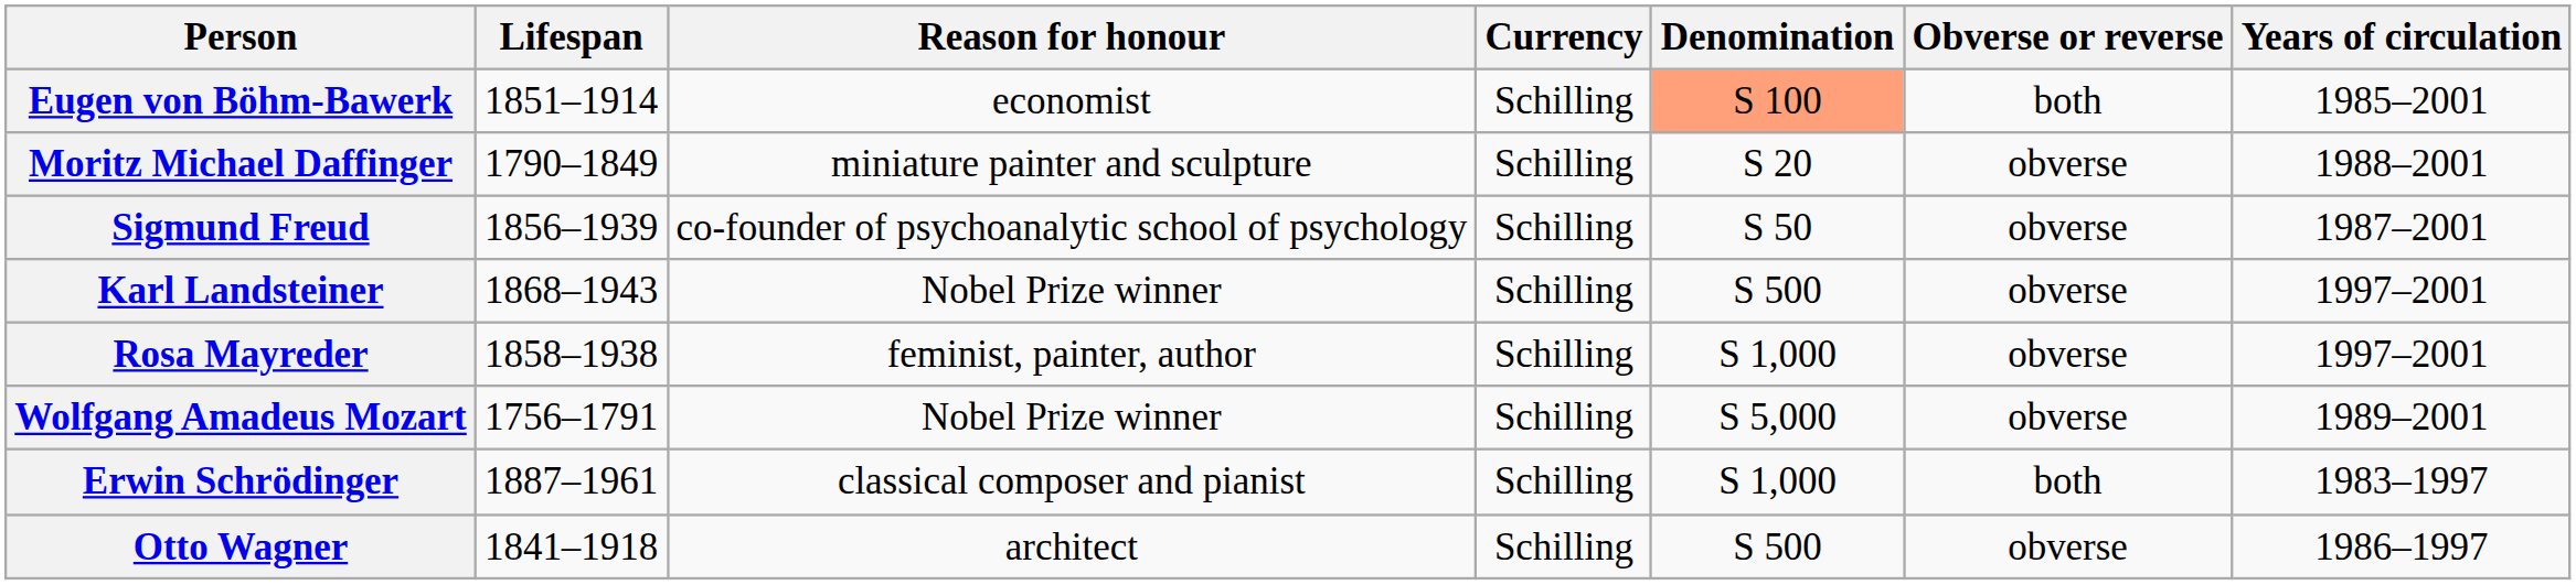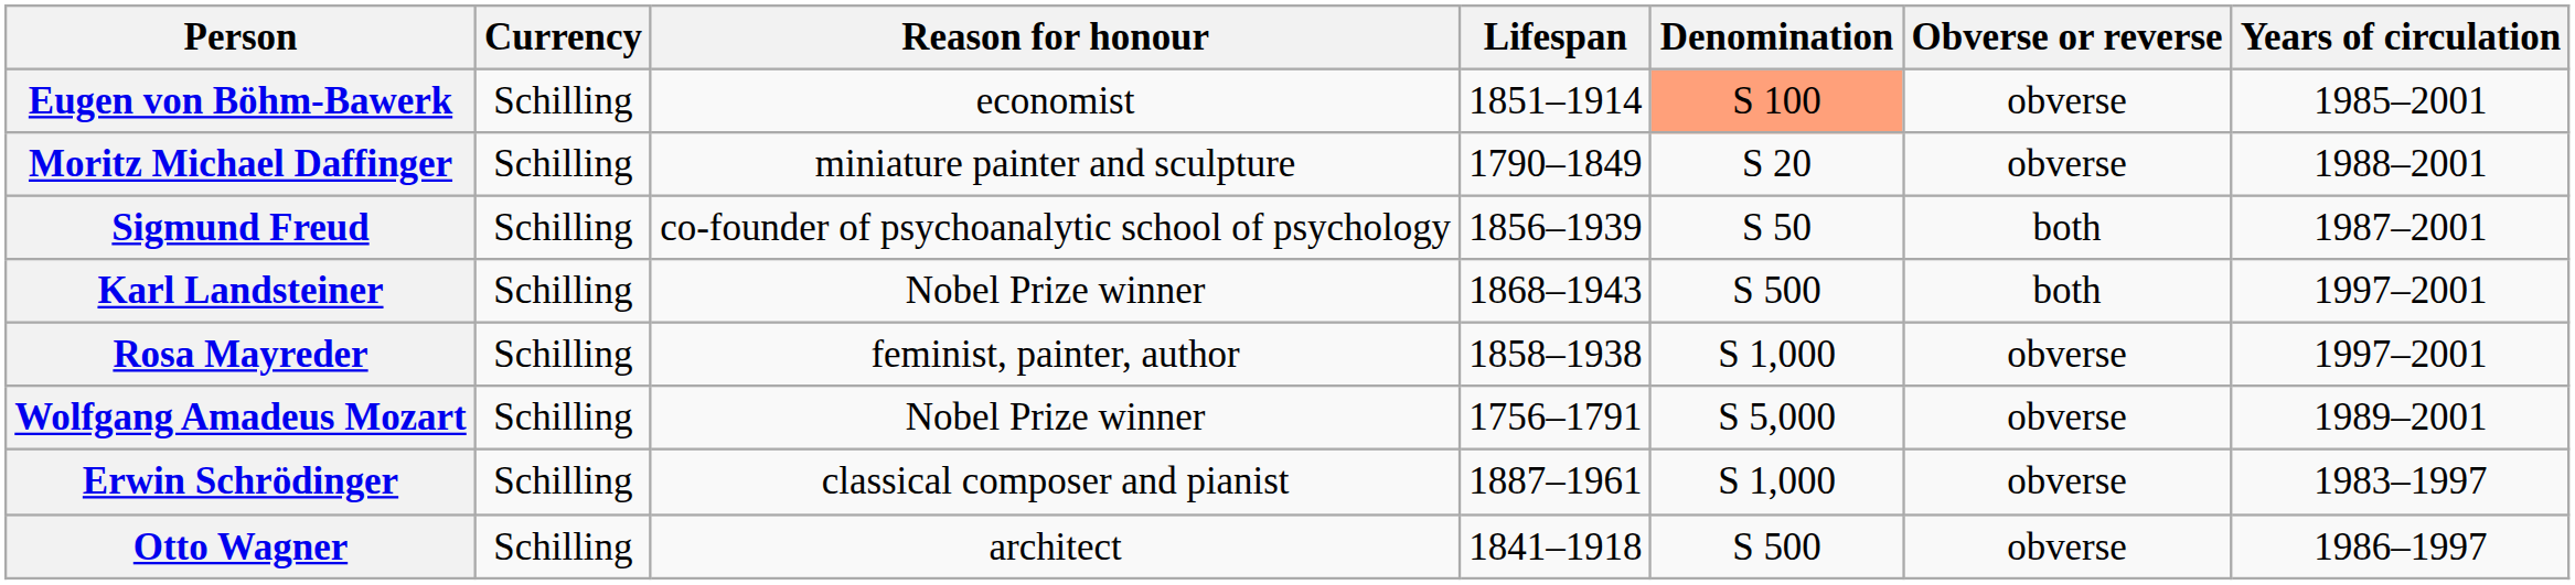columns swapped: Lifespan <-> Currency
Eugen von Böhm-Bawerk | Obverse or reverse: both -> obverse
Sigmund Freud | Obverse or reverse: obverse -> both
Karl Landsteiner | Obverse or reverse: obverse -> both
Erwin Schrödinger | Obverse or reverse: both -> obverse
